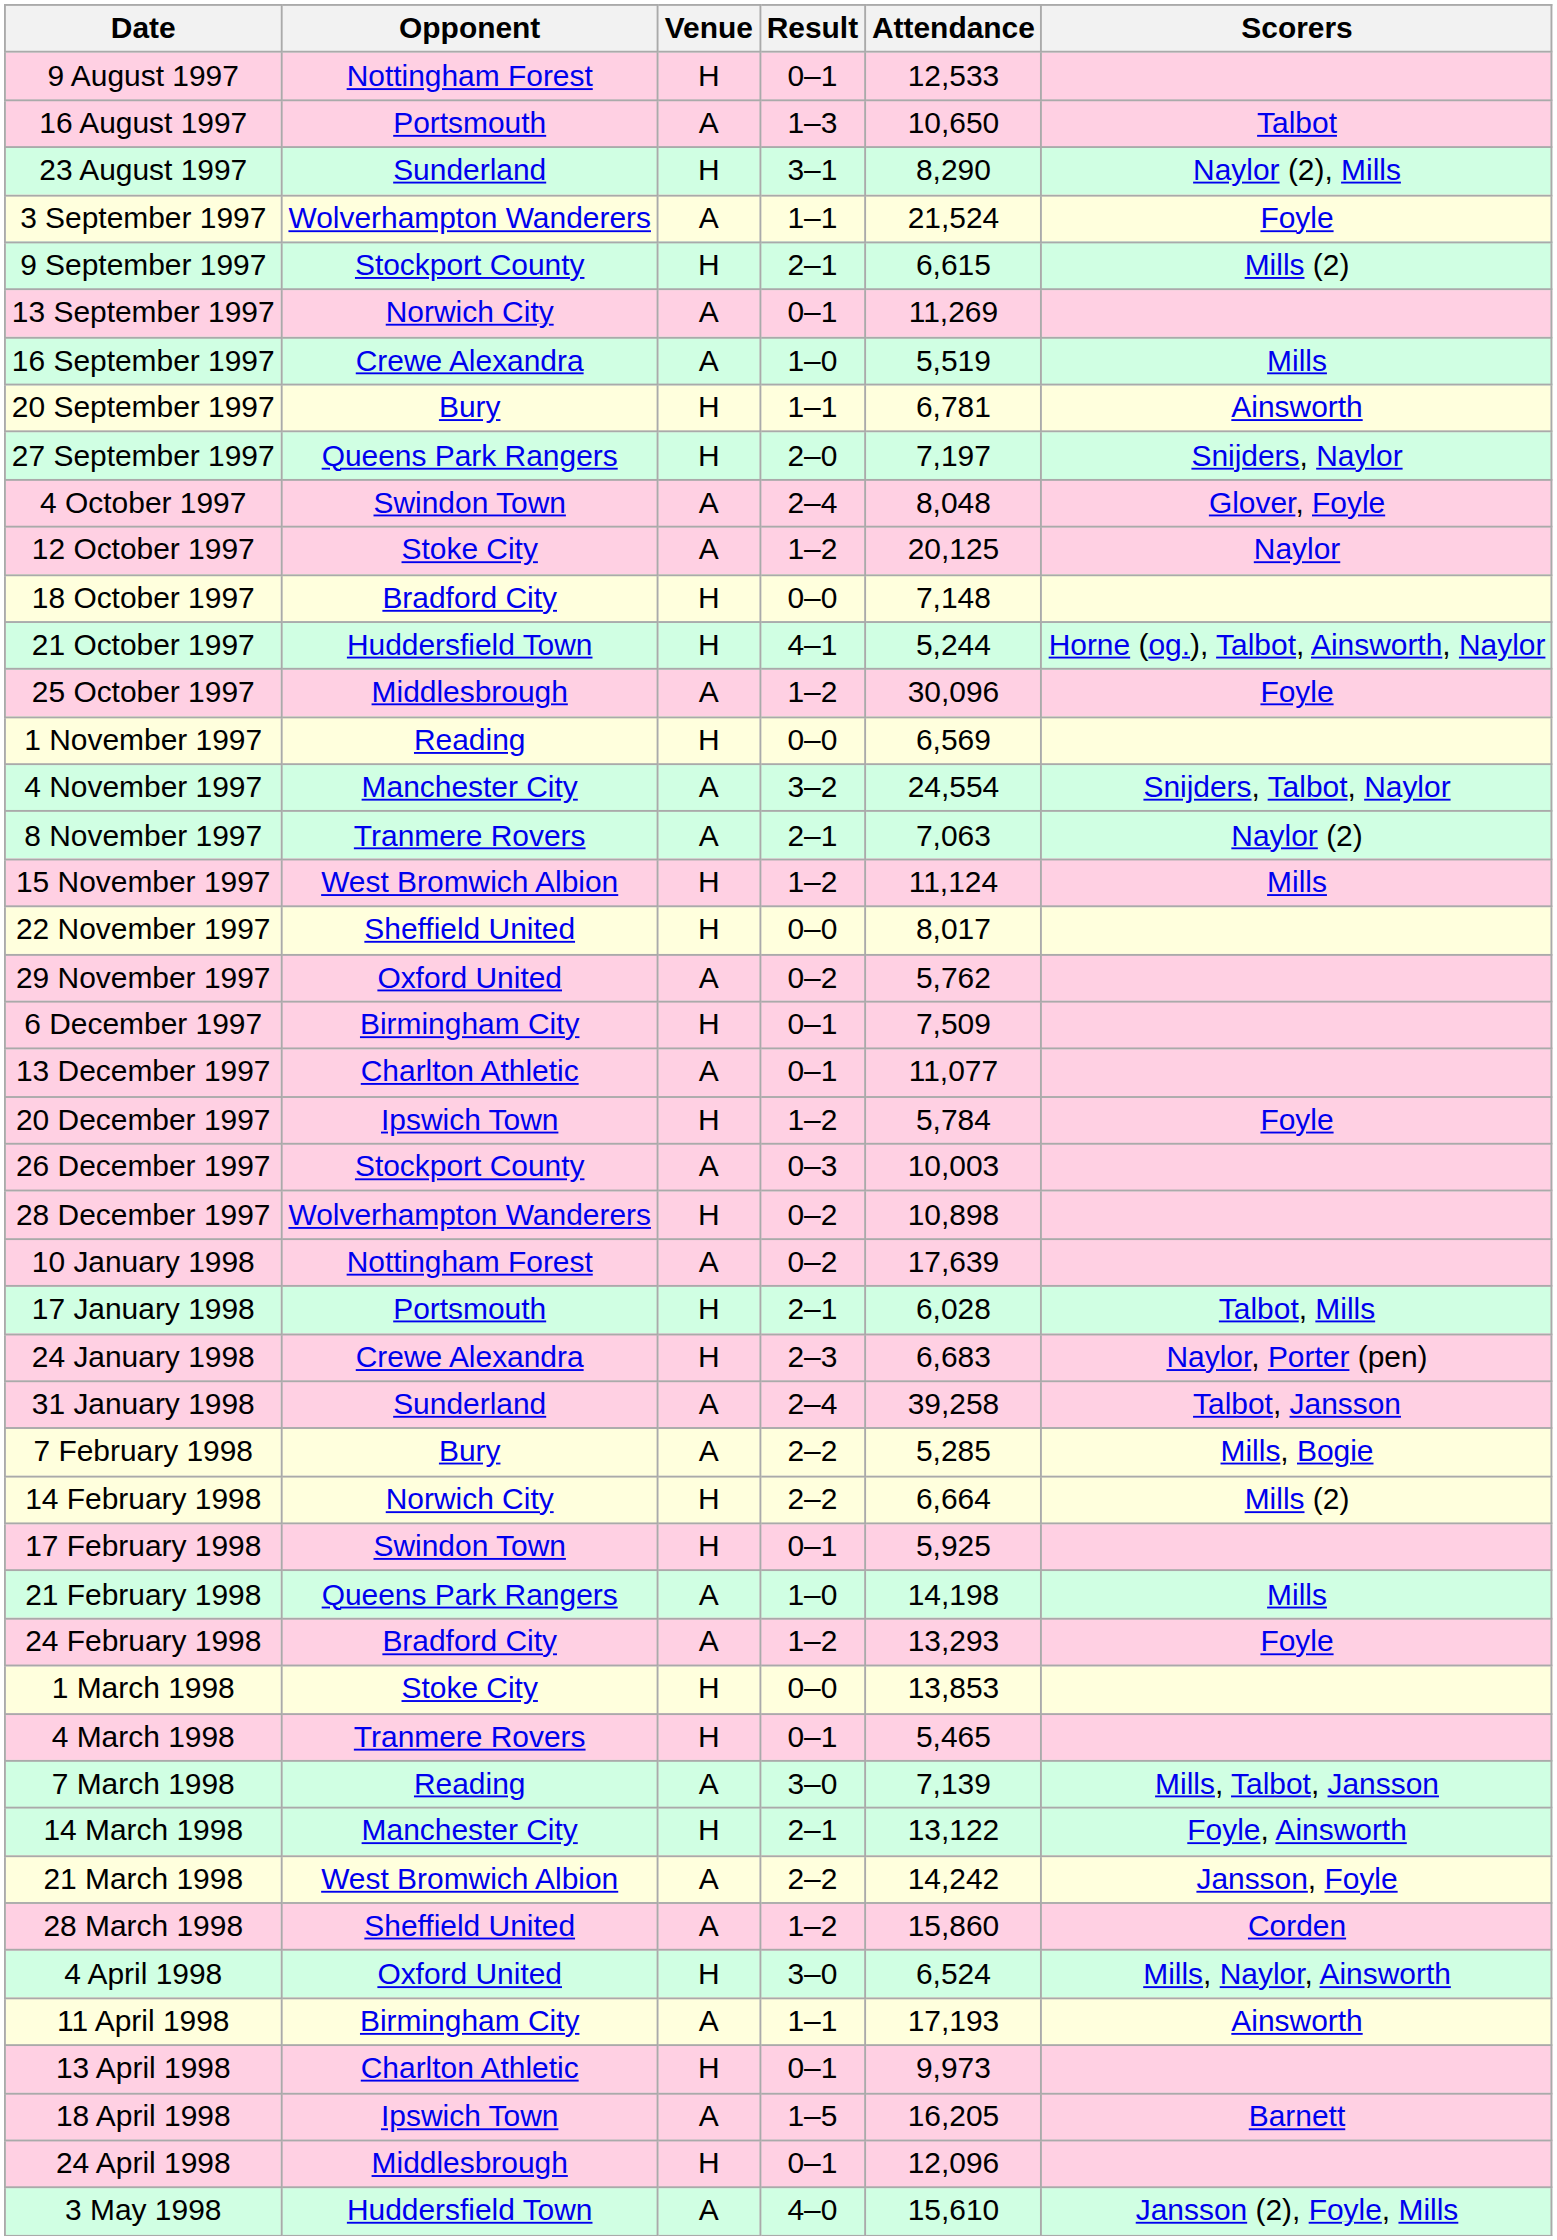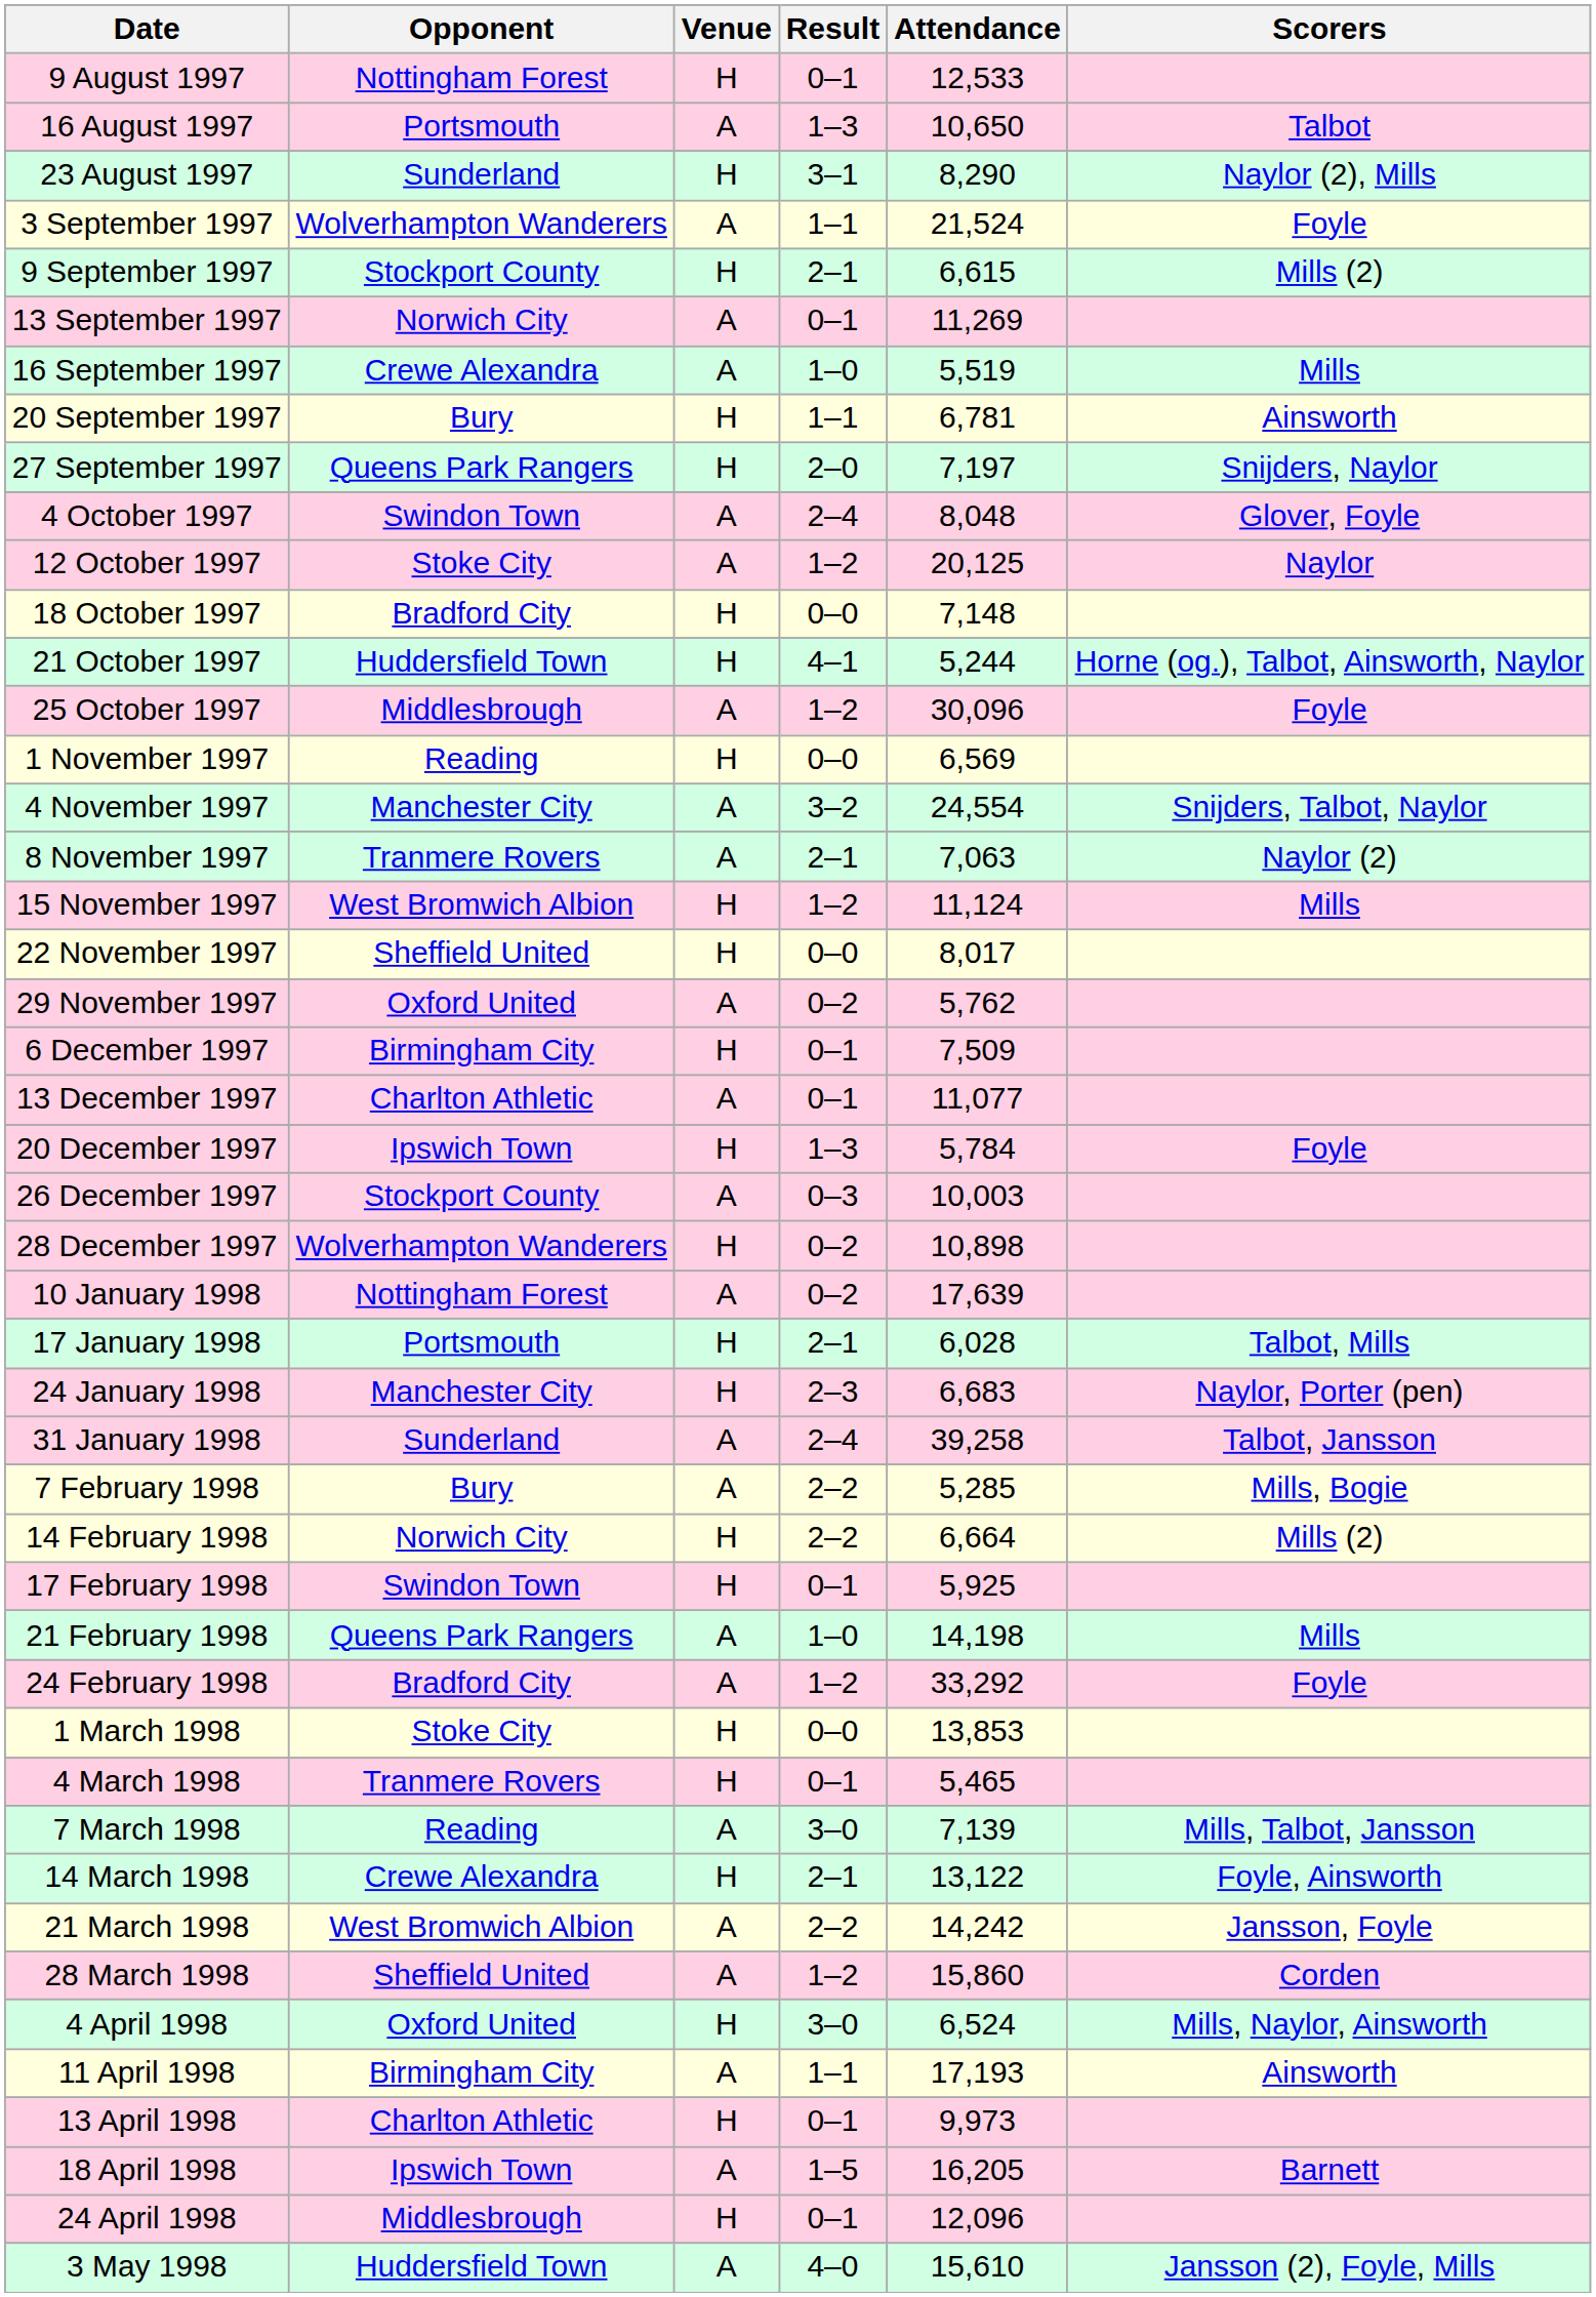20 December 1997 | Result: 1–2 -> 1–3
24 January 1998 | Opponent: Crewe Alexandra -> Manchester City
24 February 1998 | Attendance: 13,293 -> 33,292
14 March 1998 | Opponent: Manchester City -> Crewe Alexandra
